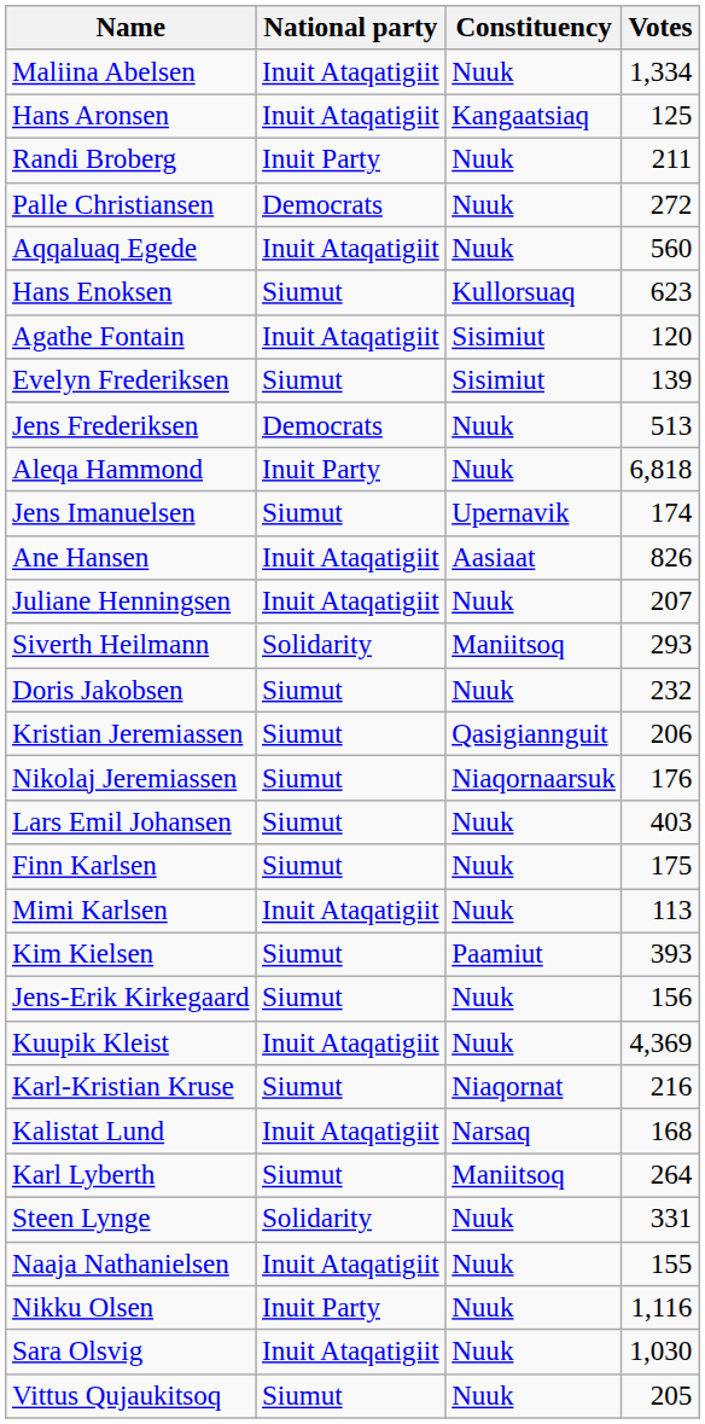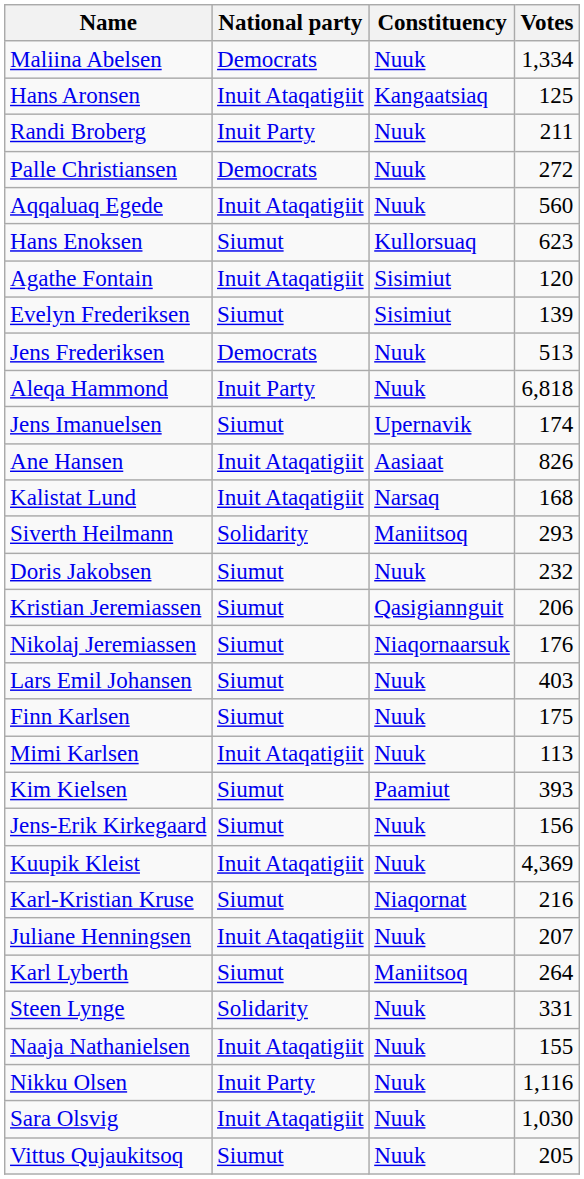Maliina Abelsen | National party: Inuit Ataqatigiit -> Democrats
rows swapped: Juliane Henningsen <-> Kalistat Lund
